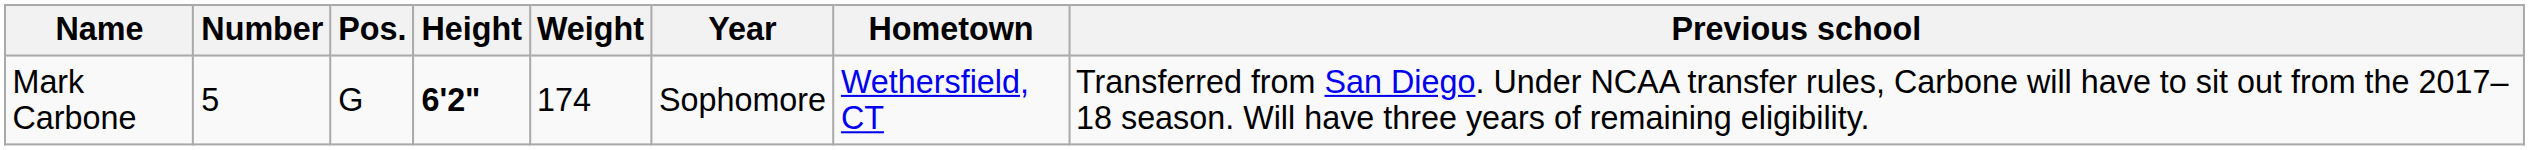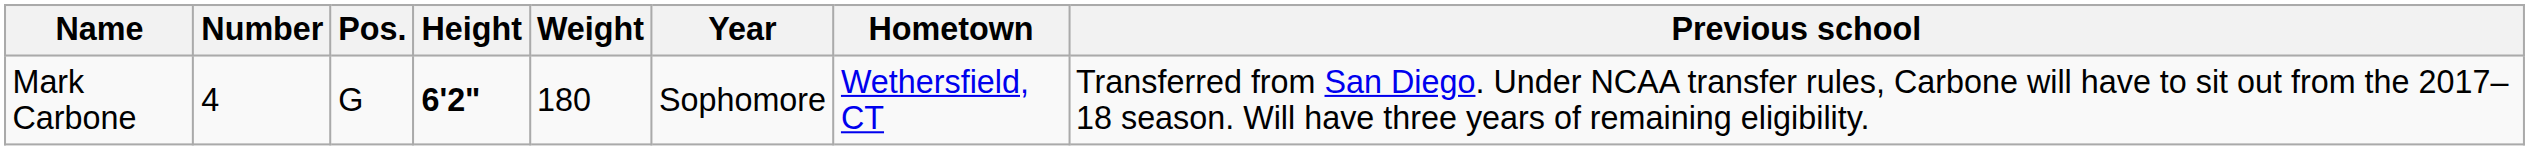Mark Carbone | Number: 5 -> 4
Mark Carbone | Weight: 174 -> 180
